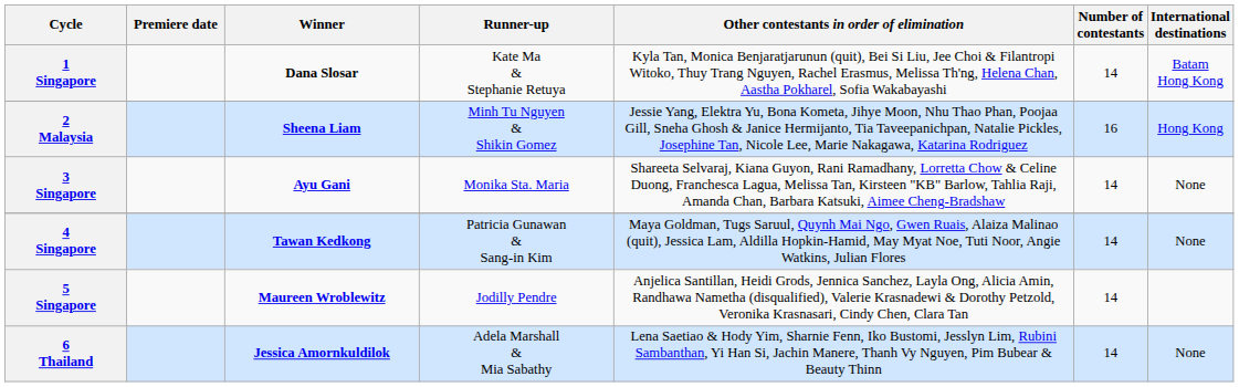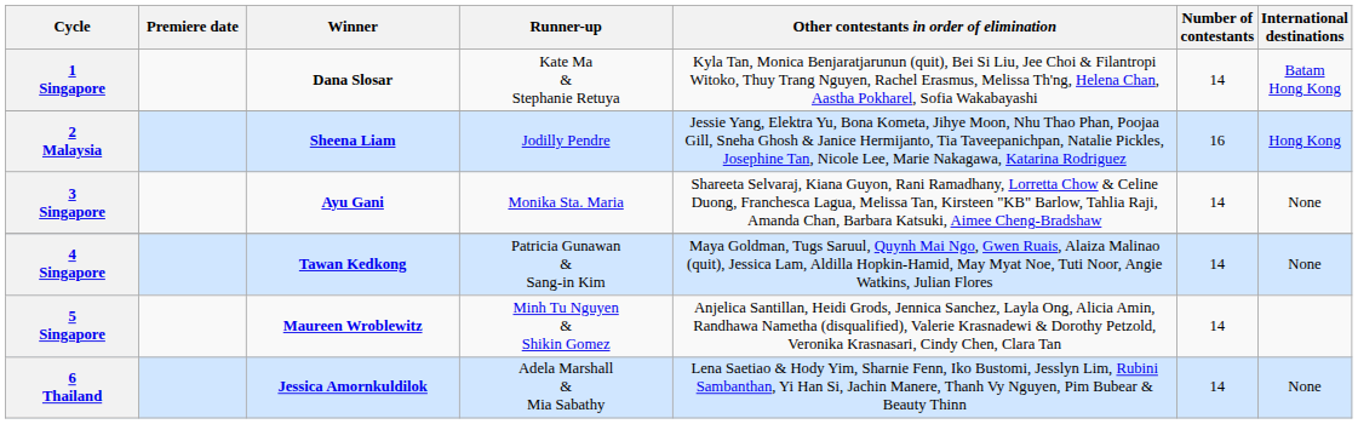2 Malaysia | Runner-up: Minh Tu Nguyen & Shikin Gomez -> Jodilly Pendre
5 Singapore | Runner-up: Jodilly Pendre -> Minh Tu Nguyen & Shikin Gomez
